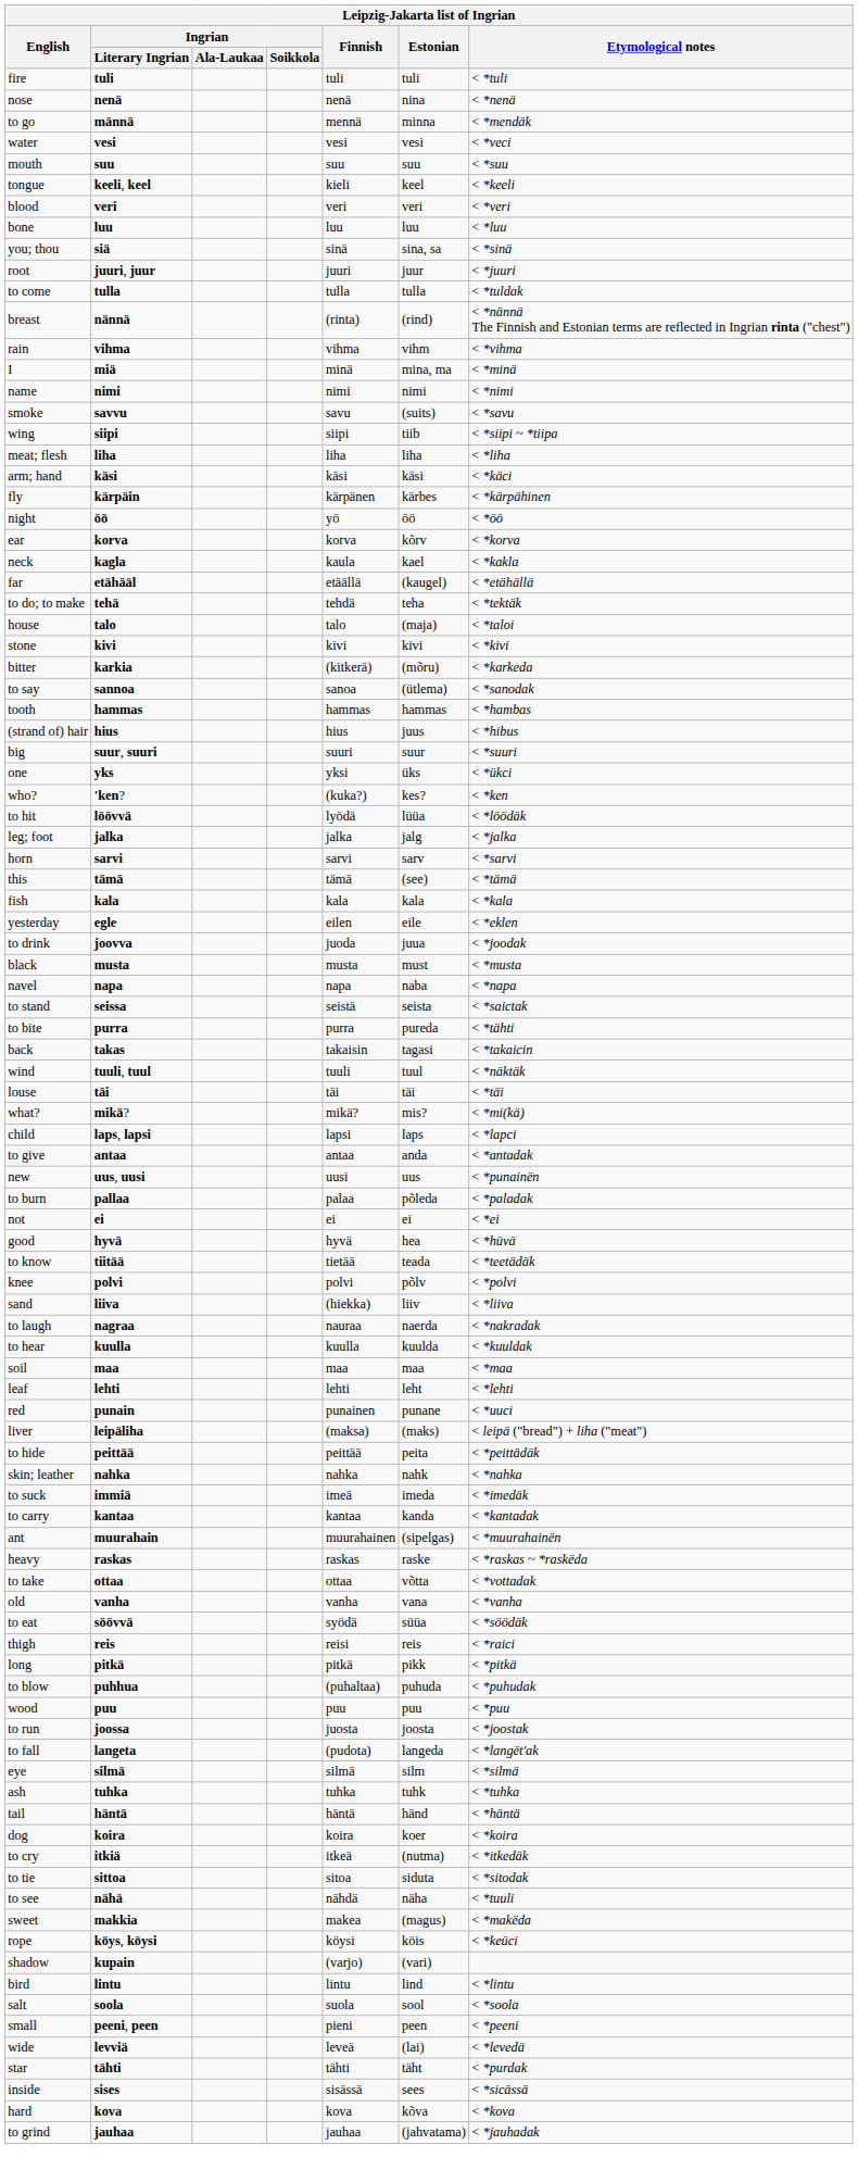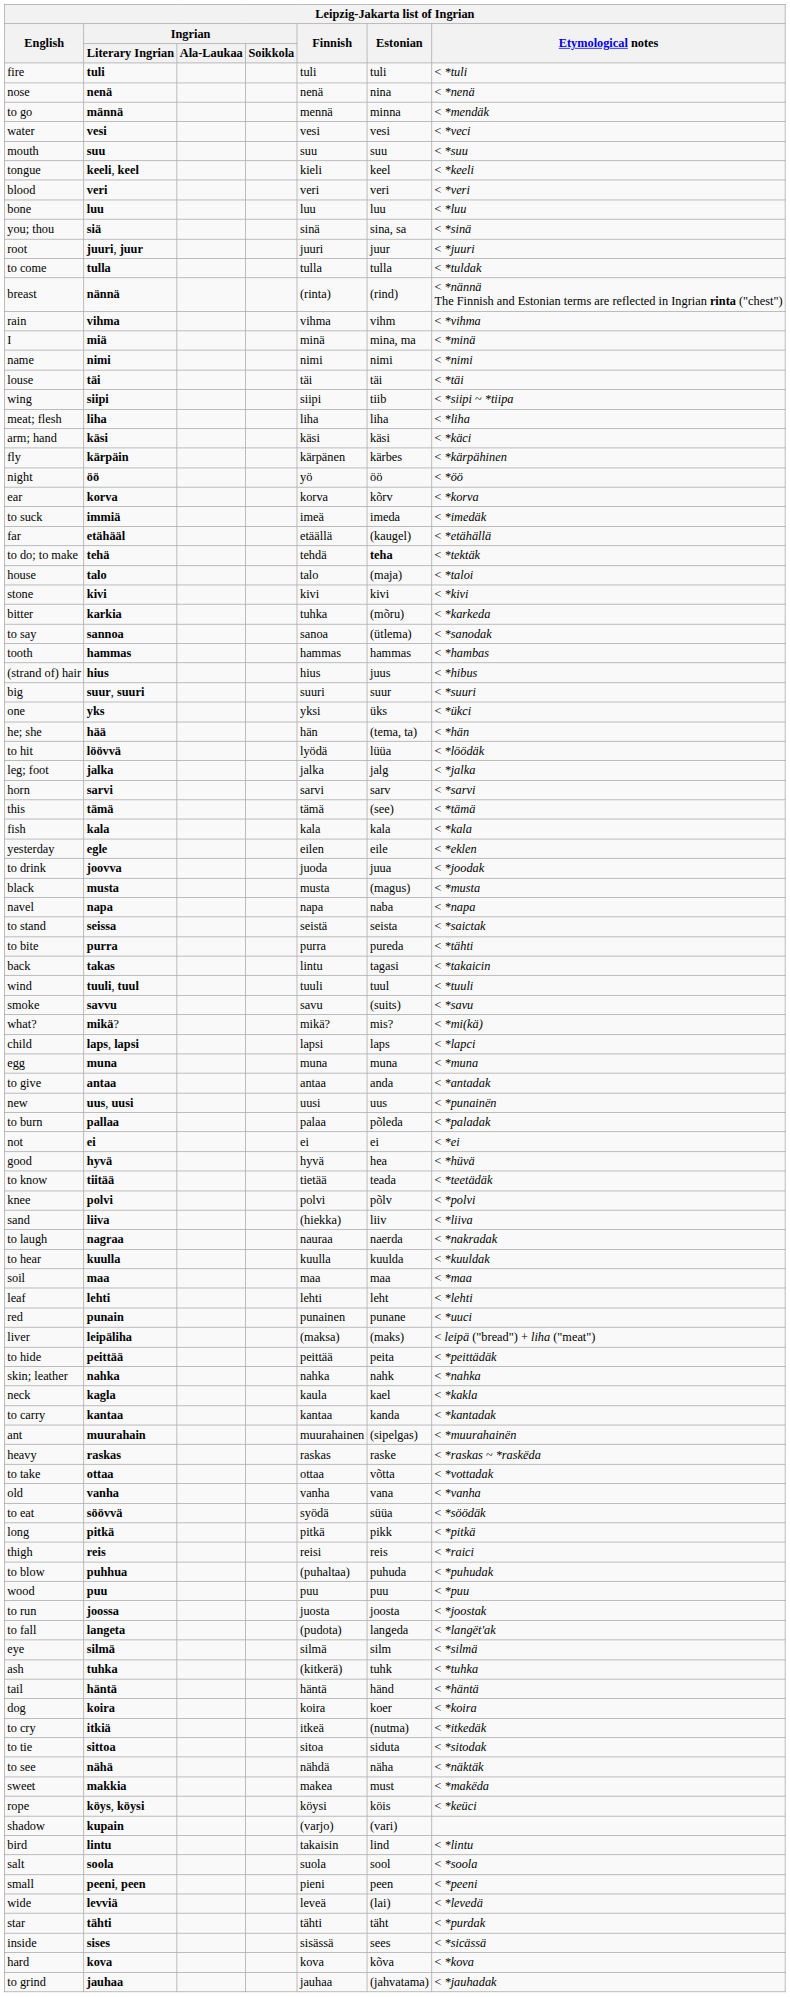rows swapped: louse <-> smoke
rows swapped: neck <-> to suck
to do; to make | Estonian: normal -> bold
bitter | Finnish: (kitkerä) -> tuhka
- row: who? | 'ken? | (kuka?) | kes? | < *ken
+ row: he; she | hää | hän | (tema, ta) | < *hän
black | Estonian: must -> (magus)
back | Finnish: takaisin -> lintu
wind | Etymological notes: < *näktäk -> < *tuuli
+ row: egg | muna | muna | muna | < *muna
rows swapped: thigh <-> long
ash | Finnish: tuhka -> (kitkerä)
to see | Etymological notes: < *tuuli -> < *näktäk
sweet | Estonian: (magus) -> must
bird | Finnish: lintu -> takaisin
